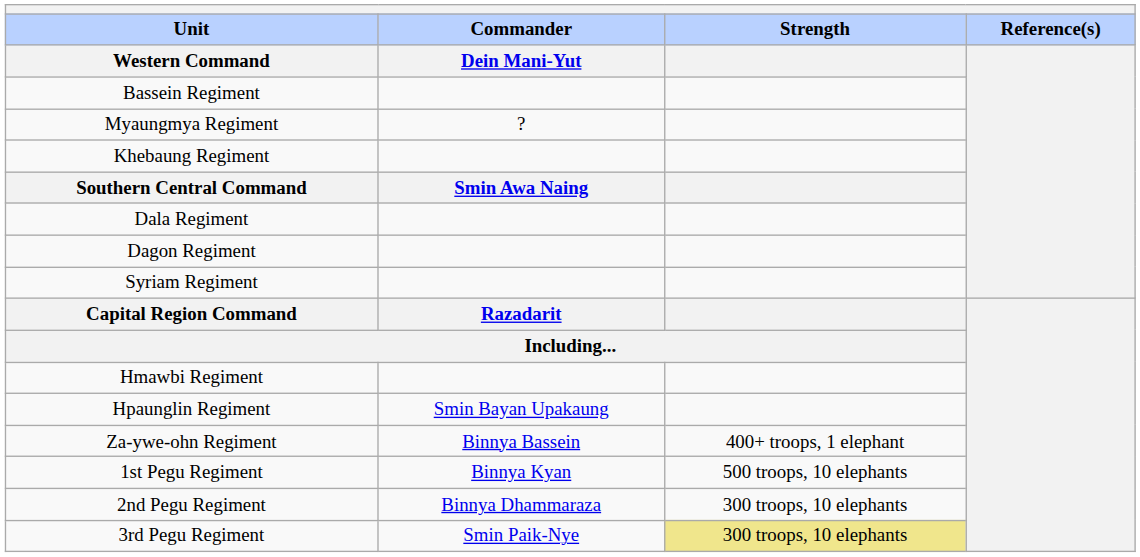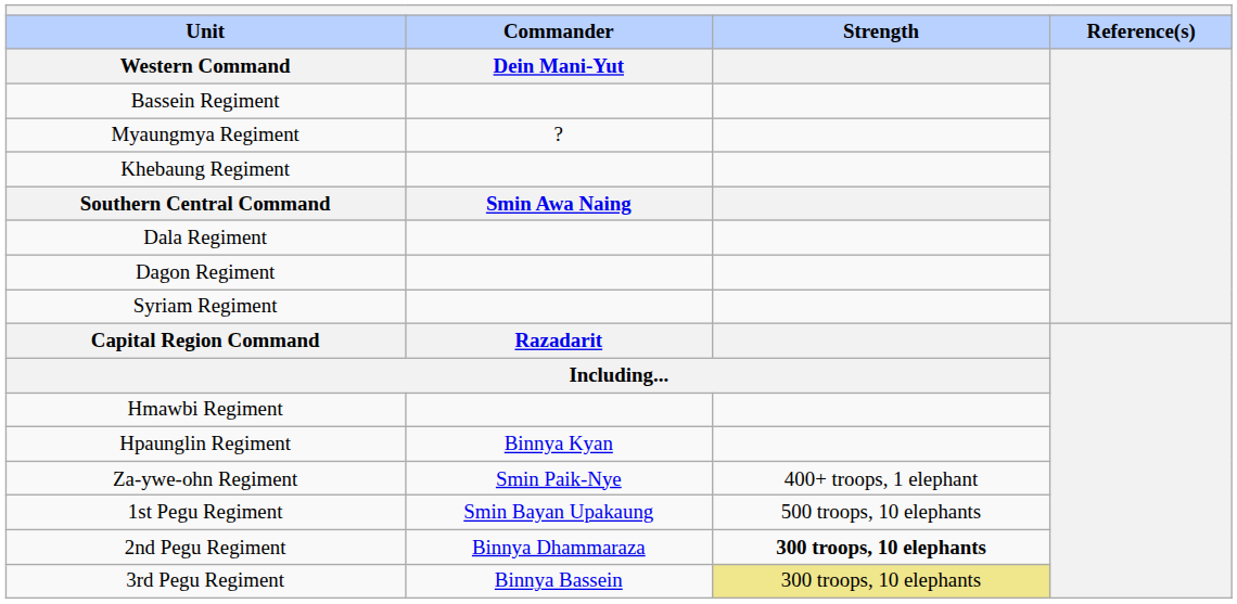Hpaunglin Regiment | Commander / Dein Mani-Yut: Smin Bayan Upakaung -> Binnya Kyan
Za-ywe-ohn Regiment | Commander / Dein Mani-Yut: Binnya Bassein -> Smin Paik-Nye
1st Pegu Regiment | Commander / Dein Mani-Yut: Binnya Kyan -> Smin Bayan Upakaung
2nd Pegu Regiment | Strength: normal -> bold
3rd Pegu Regiment | Commander / Dein Mani-Yut: Smin Paik-Nye -> Binnya Bassein
